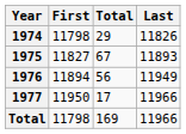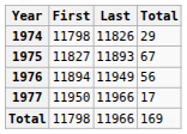columns swapped: Last <-> Total
